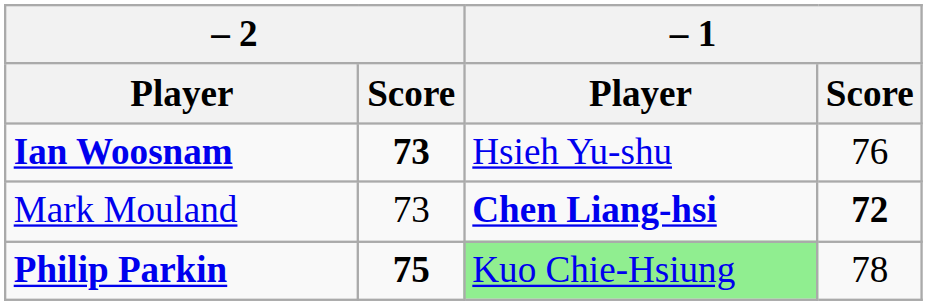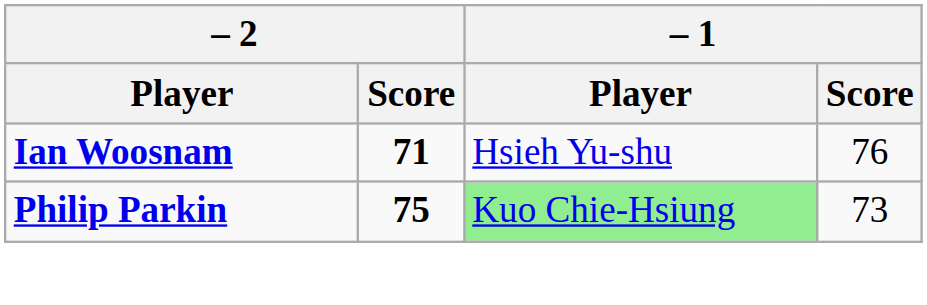Ian Woosnam | – 2 / Score: 73 -> 71
- row: Mark Mouland | 73 | Chen Liang-hsi | 72
Philip Parkin | – 1 / Score: 78 -> 73
